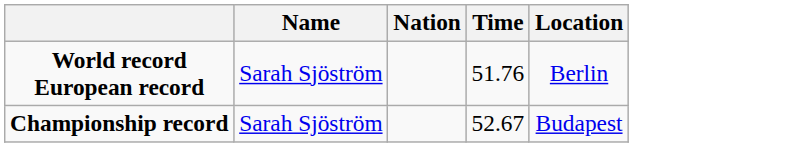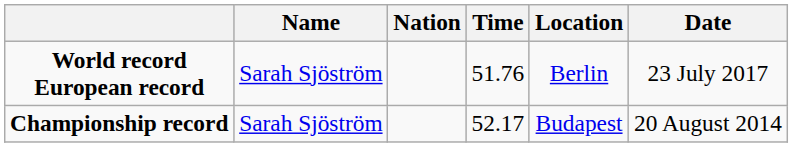+ column: Date | 23 July 2017 | 20 August 2014
Championship record | Time: 52.67 -> 52.17
